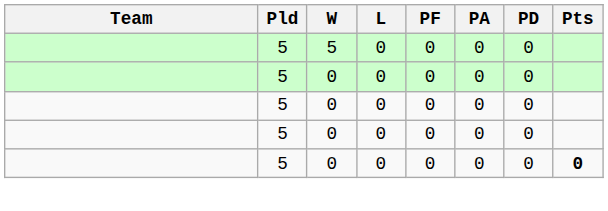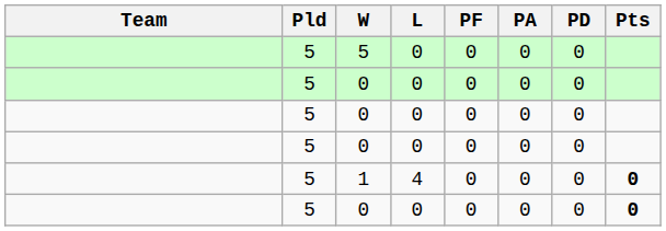+ row: 5 | 1 | 4 | 0 | 0 | 0 | 0
